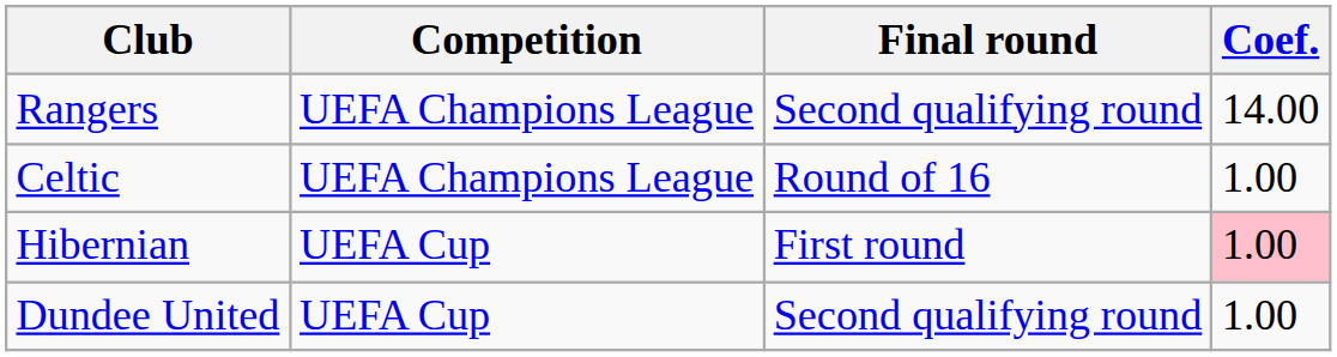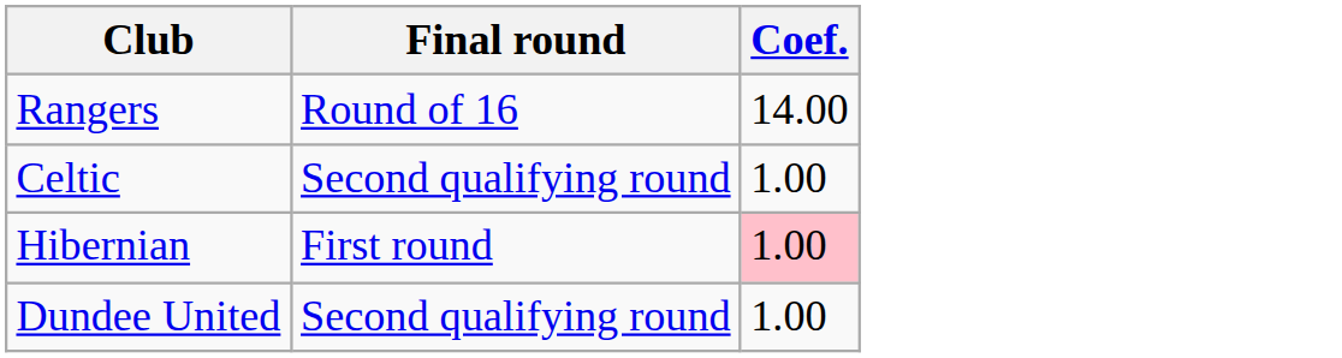- column: Competition | UEFA Champions League | UEFA Champions League | UEFA Cup | UEFA Cup
Rangers | Final round: Second qualifying round -> Round of 16
Celtic | Final round: Round of 16 -> Second qualifying round
